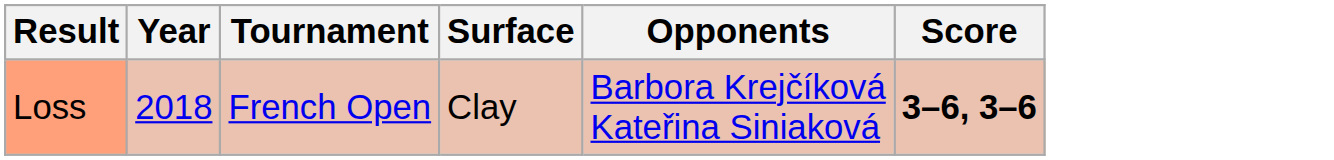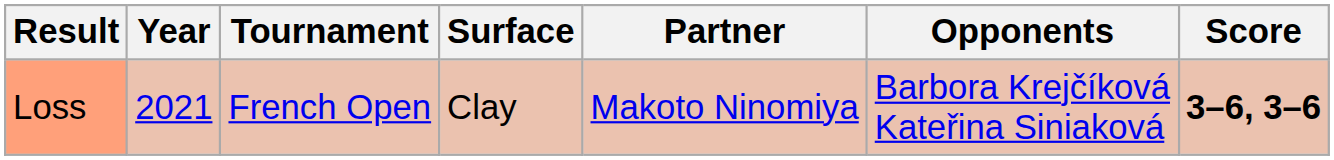+ column: Partner | Makoto Ninomiya
Loss | Year: 2018 -> 2021
